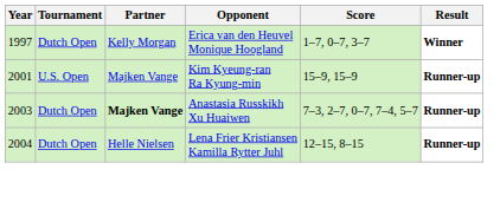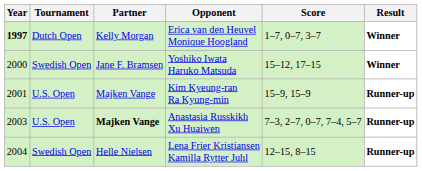Erica van den Heuvel Monique Hoogland | Year: normal -> bold
+ row: 2000 | Swedish Open | Jane F. Bramsen | Yoshiko Iwata Haruko Matsuda | 15–12, 17–15 | Winner
Anastasia Russkikh Xu Huaiwen | Tournament: Dutch Open -> U.S. Open
Lena Frier Kristiansen Kamilla Rytter Juhl | Tournament: Dutch Open -> Swedish Open
